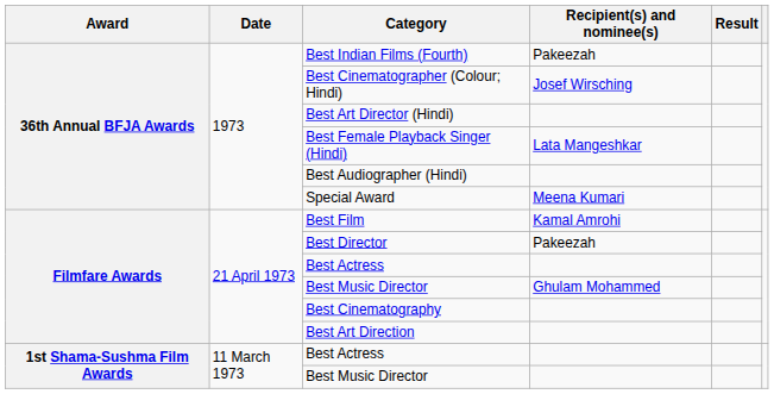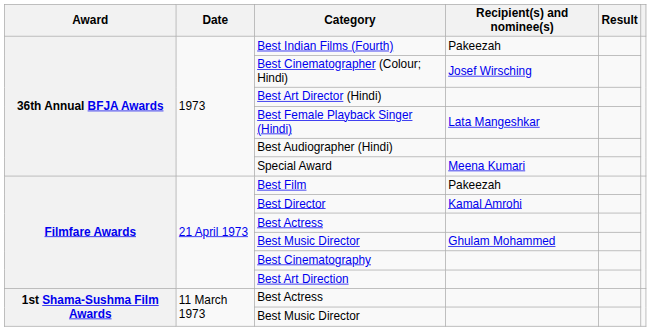Best Film | Recipient(s) and nominee(s): Kamal Amrohi -> Pakeezah
Best Director | Recipient(s) and nominee(s): Pakeezah -> Kamal Amrohi
